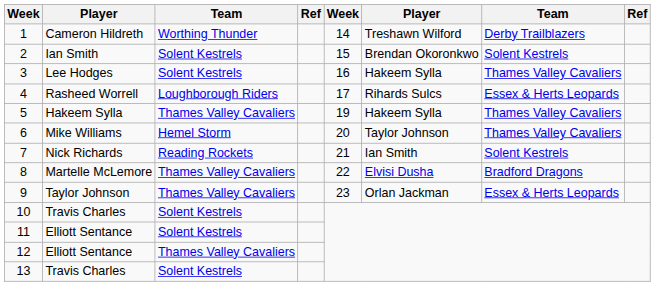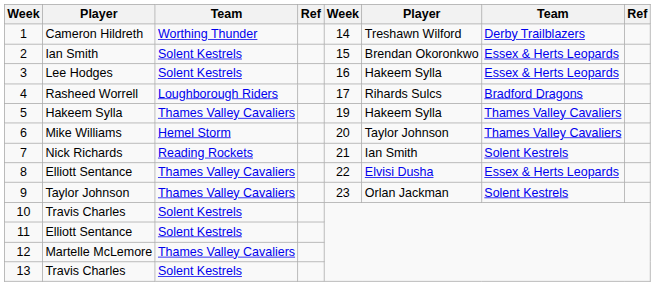2 | column 7: Solent Kestrels -> Essex & Herts Leopards
3 | column 7: Thames Valley Cavaliers -> Essex & Herts Leopards
4 | column 7: Essex & Herts Leopards -> Bradford Dragons
8 | column 2: Martelle McLemore -> Elliott Sentance
8 | column 7: Bradford Dragons -> Essex & Herts Leopards
9 | column 7: Essex & Herts Leopards -> Solent Kestrels
12 | column 2: Elliott Sentance -> Martelle McLemore
